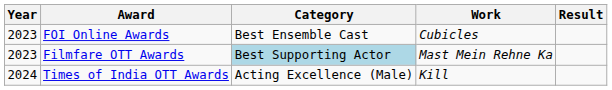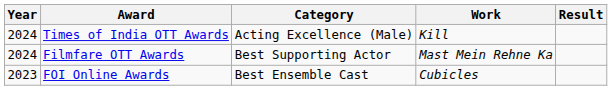rows swapped: FOI Online Awards <-> Times of India OTT Awards
Filmfare OTT Awards | Year: 2023 -> 2024
Filmfare OTT Awards | Category: lightblue background -> no background
